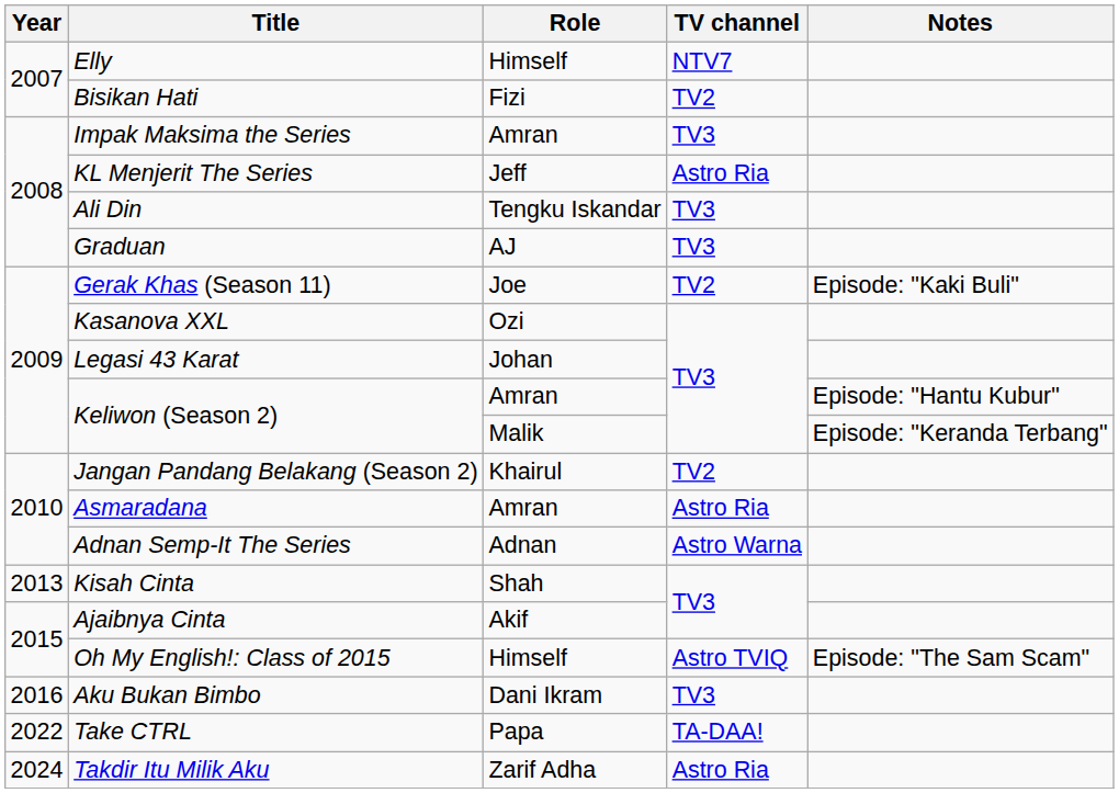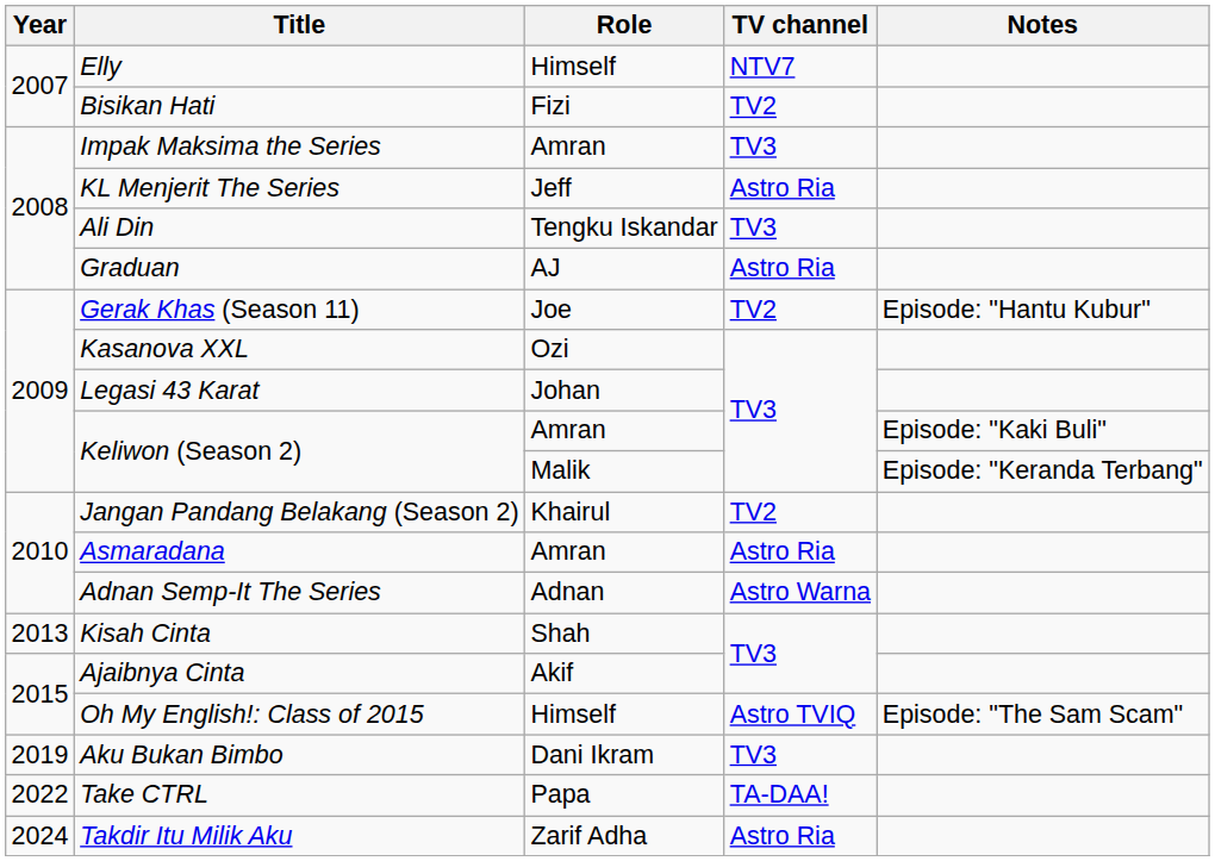Graduan | TV channel: TV3 -> Astro Ria
Gerak Khas (Season 11) | Notes: Episode: "Kaki Buli" -> Episode: "Hantu Kubur"
Keliwon (Season 2) / Amran | Notes: Episode: "Hantu Kubur" -> Episode: "Kaki Buli"
Aku Bukan Bimbo | Year: 2016 -> 2019
